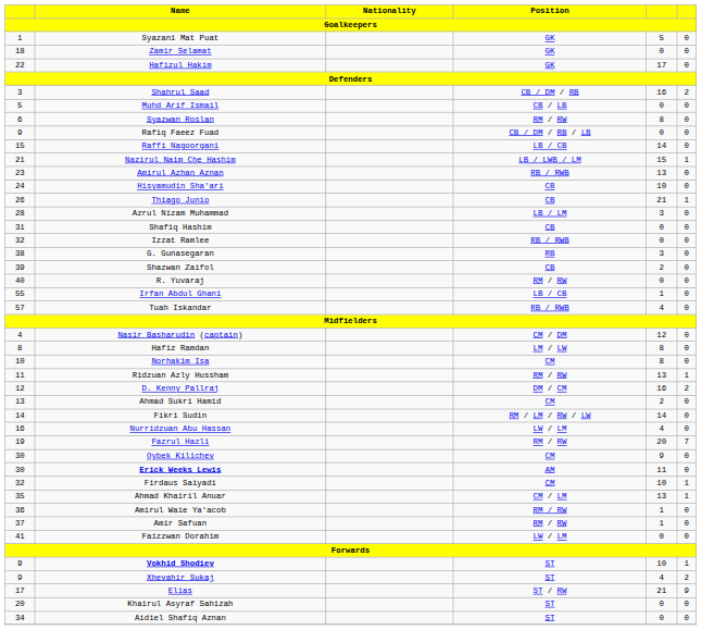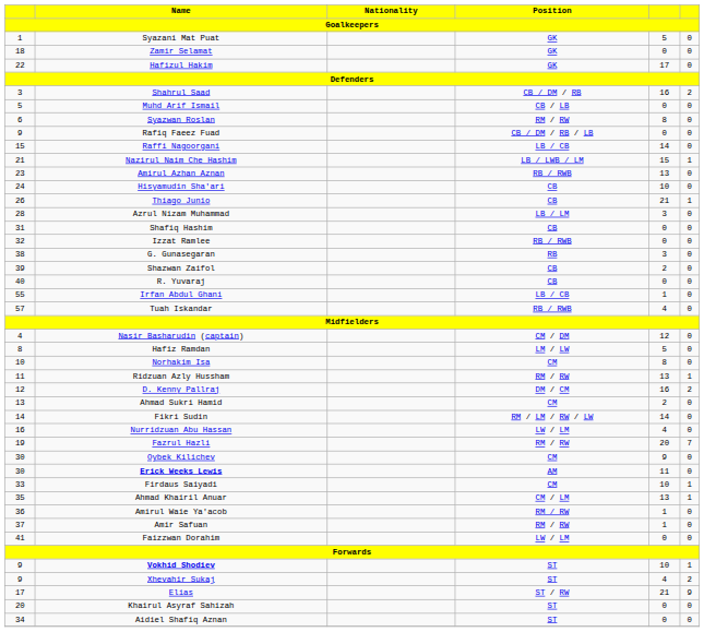R. Yuvaraj | Position: RM / RW -> CB
Hafiz Ramdan | column 5: 8 -> 5
Firdaus Saiyadi | column 1: 32 -> 33
